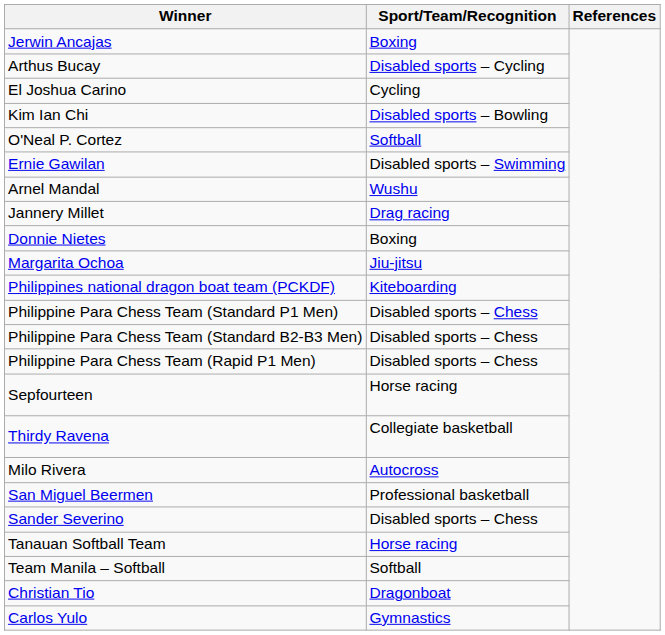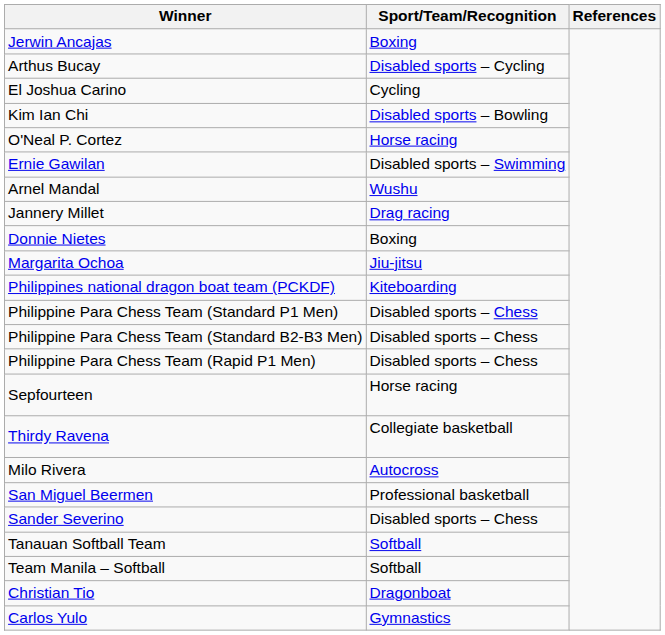O'Neal P. Cortez | Sport/Team/Recognition: Softball -> Horse racing
Tanauan Softball Team | Sport/Team/Recognition: Horse racing -> Softball
